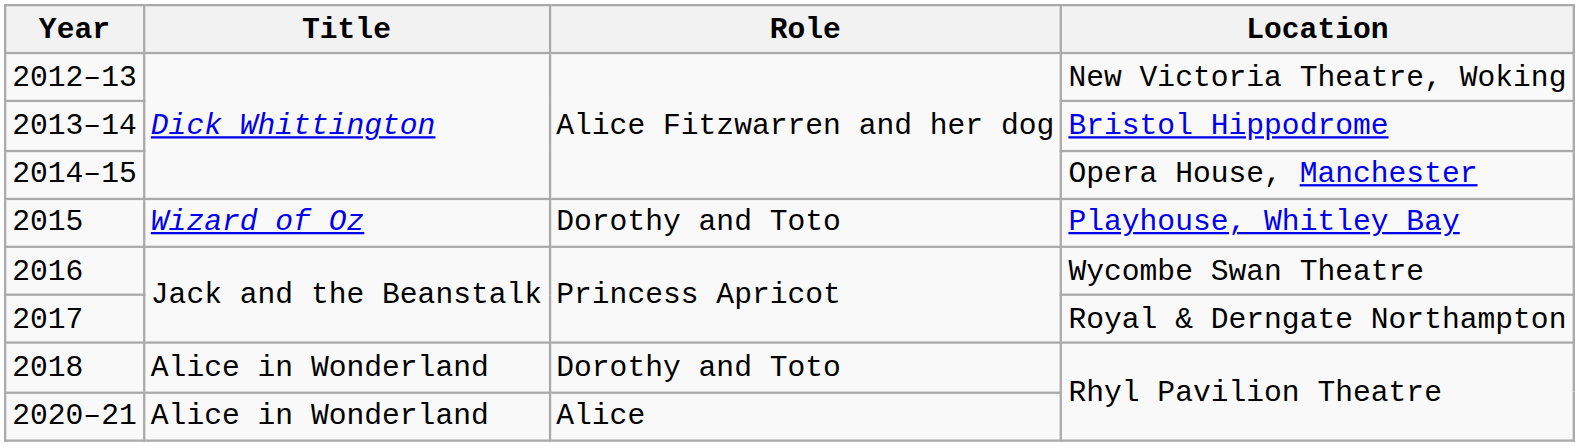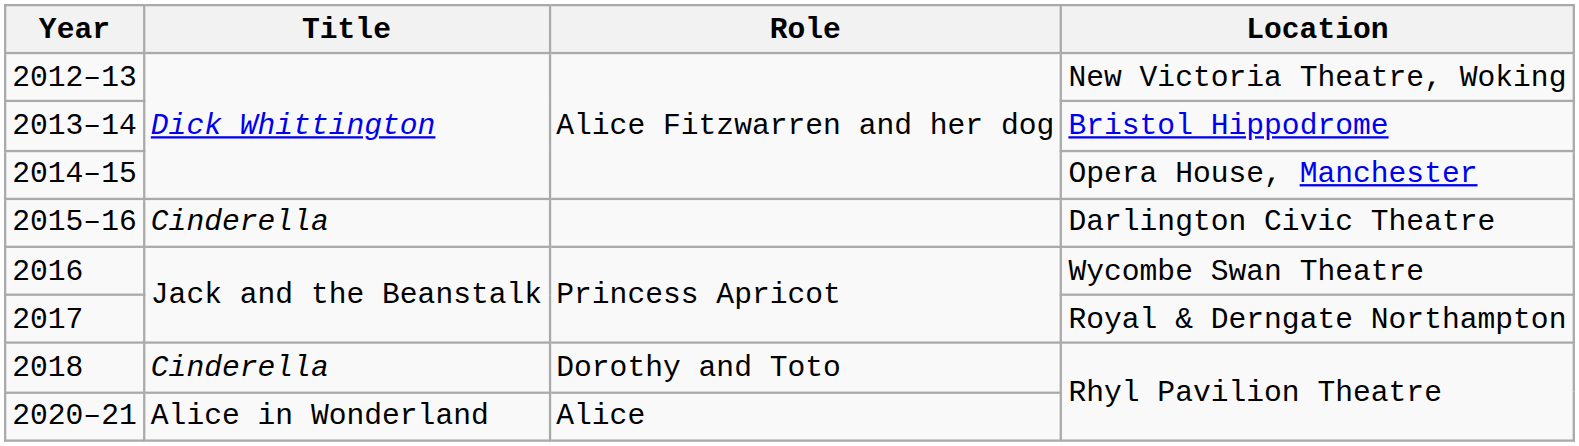- row: 2015 | Wizard of Oz | Dorothy and Toto | Playhouse, Whitley Bay
+ row: 2015–16 | Cinderella | Darlington Civic Theatre
2018 | Title: Alice in Wonderland -> Cinderella
